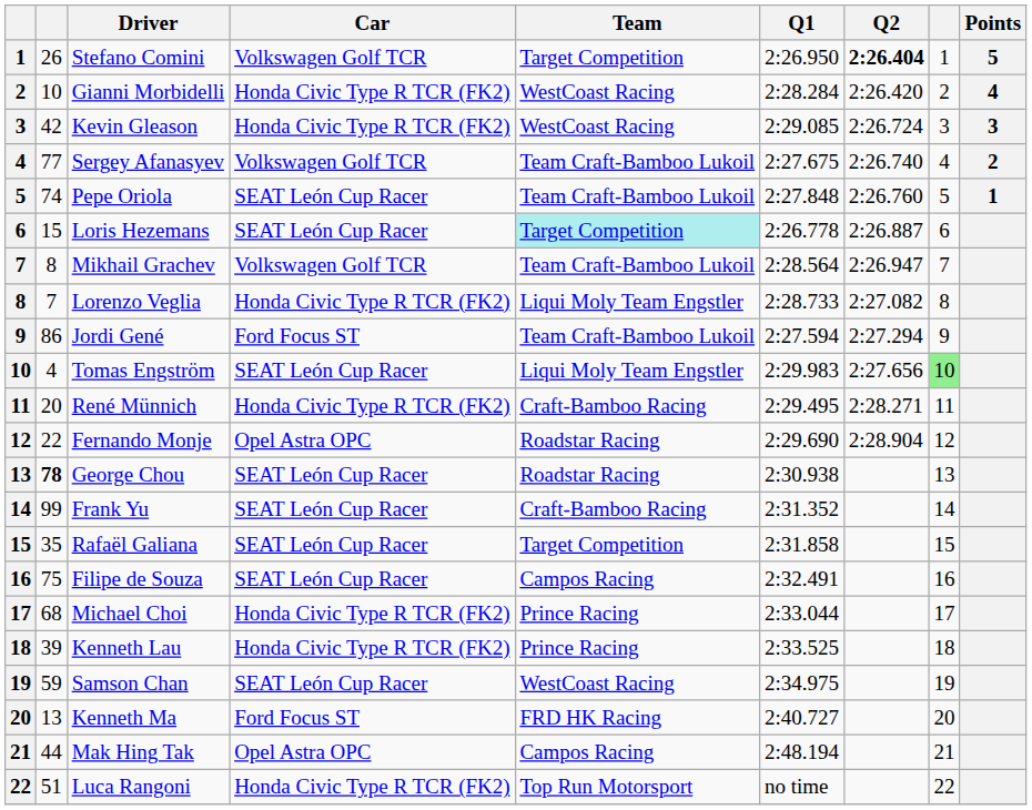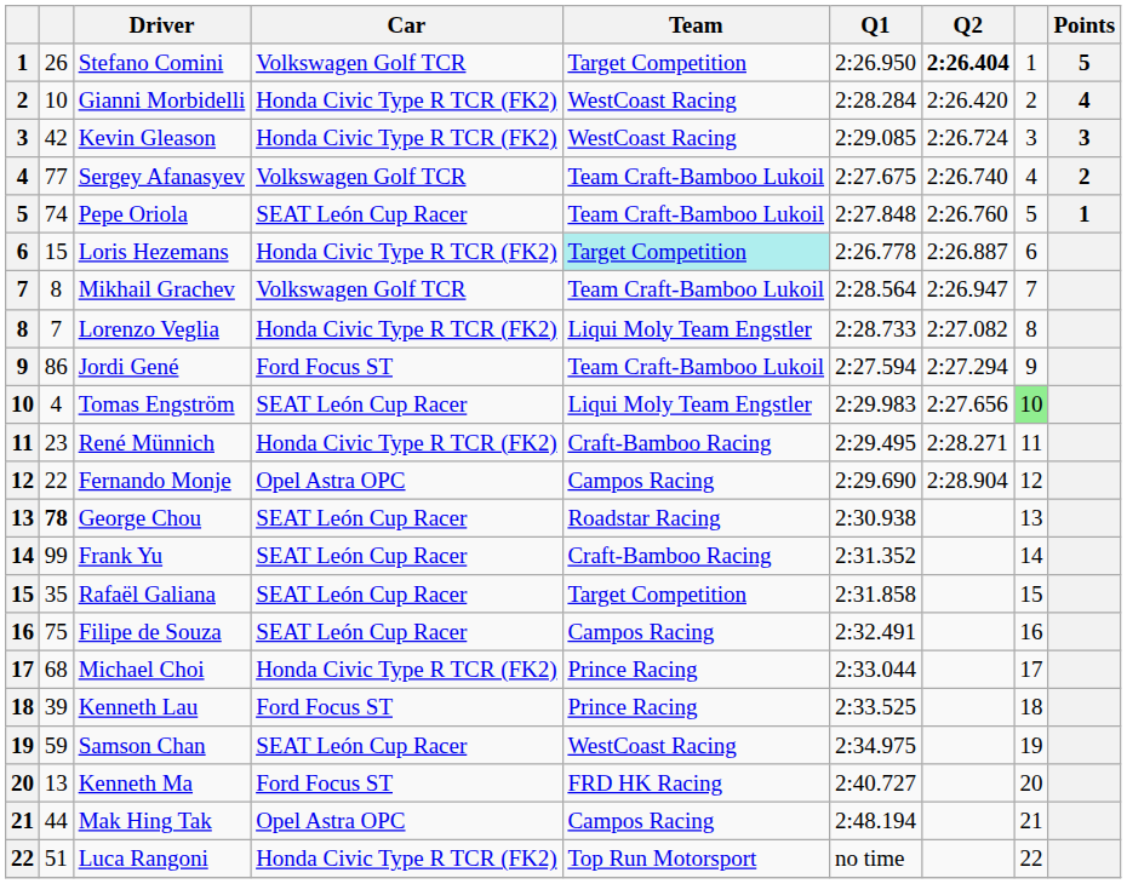Loris Hezemans | Car: SEAT León Cup Racer -> Honda Civic Type R TCR (FK2)
René Münnich | column 2: 20 -> 23
Fernando Monje | Team: Roadstar Racing -> Campos Racing
Kenneth Lau | Car: Honda Civic Type R TCR (FK2) -> Ford Focus ST
